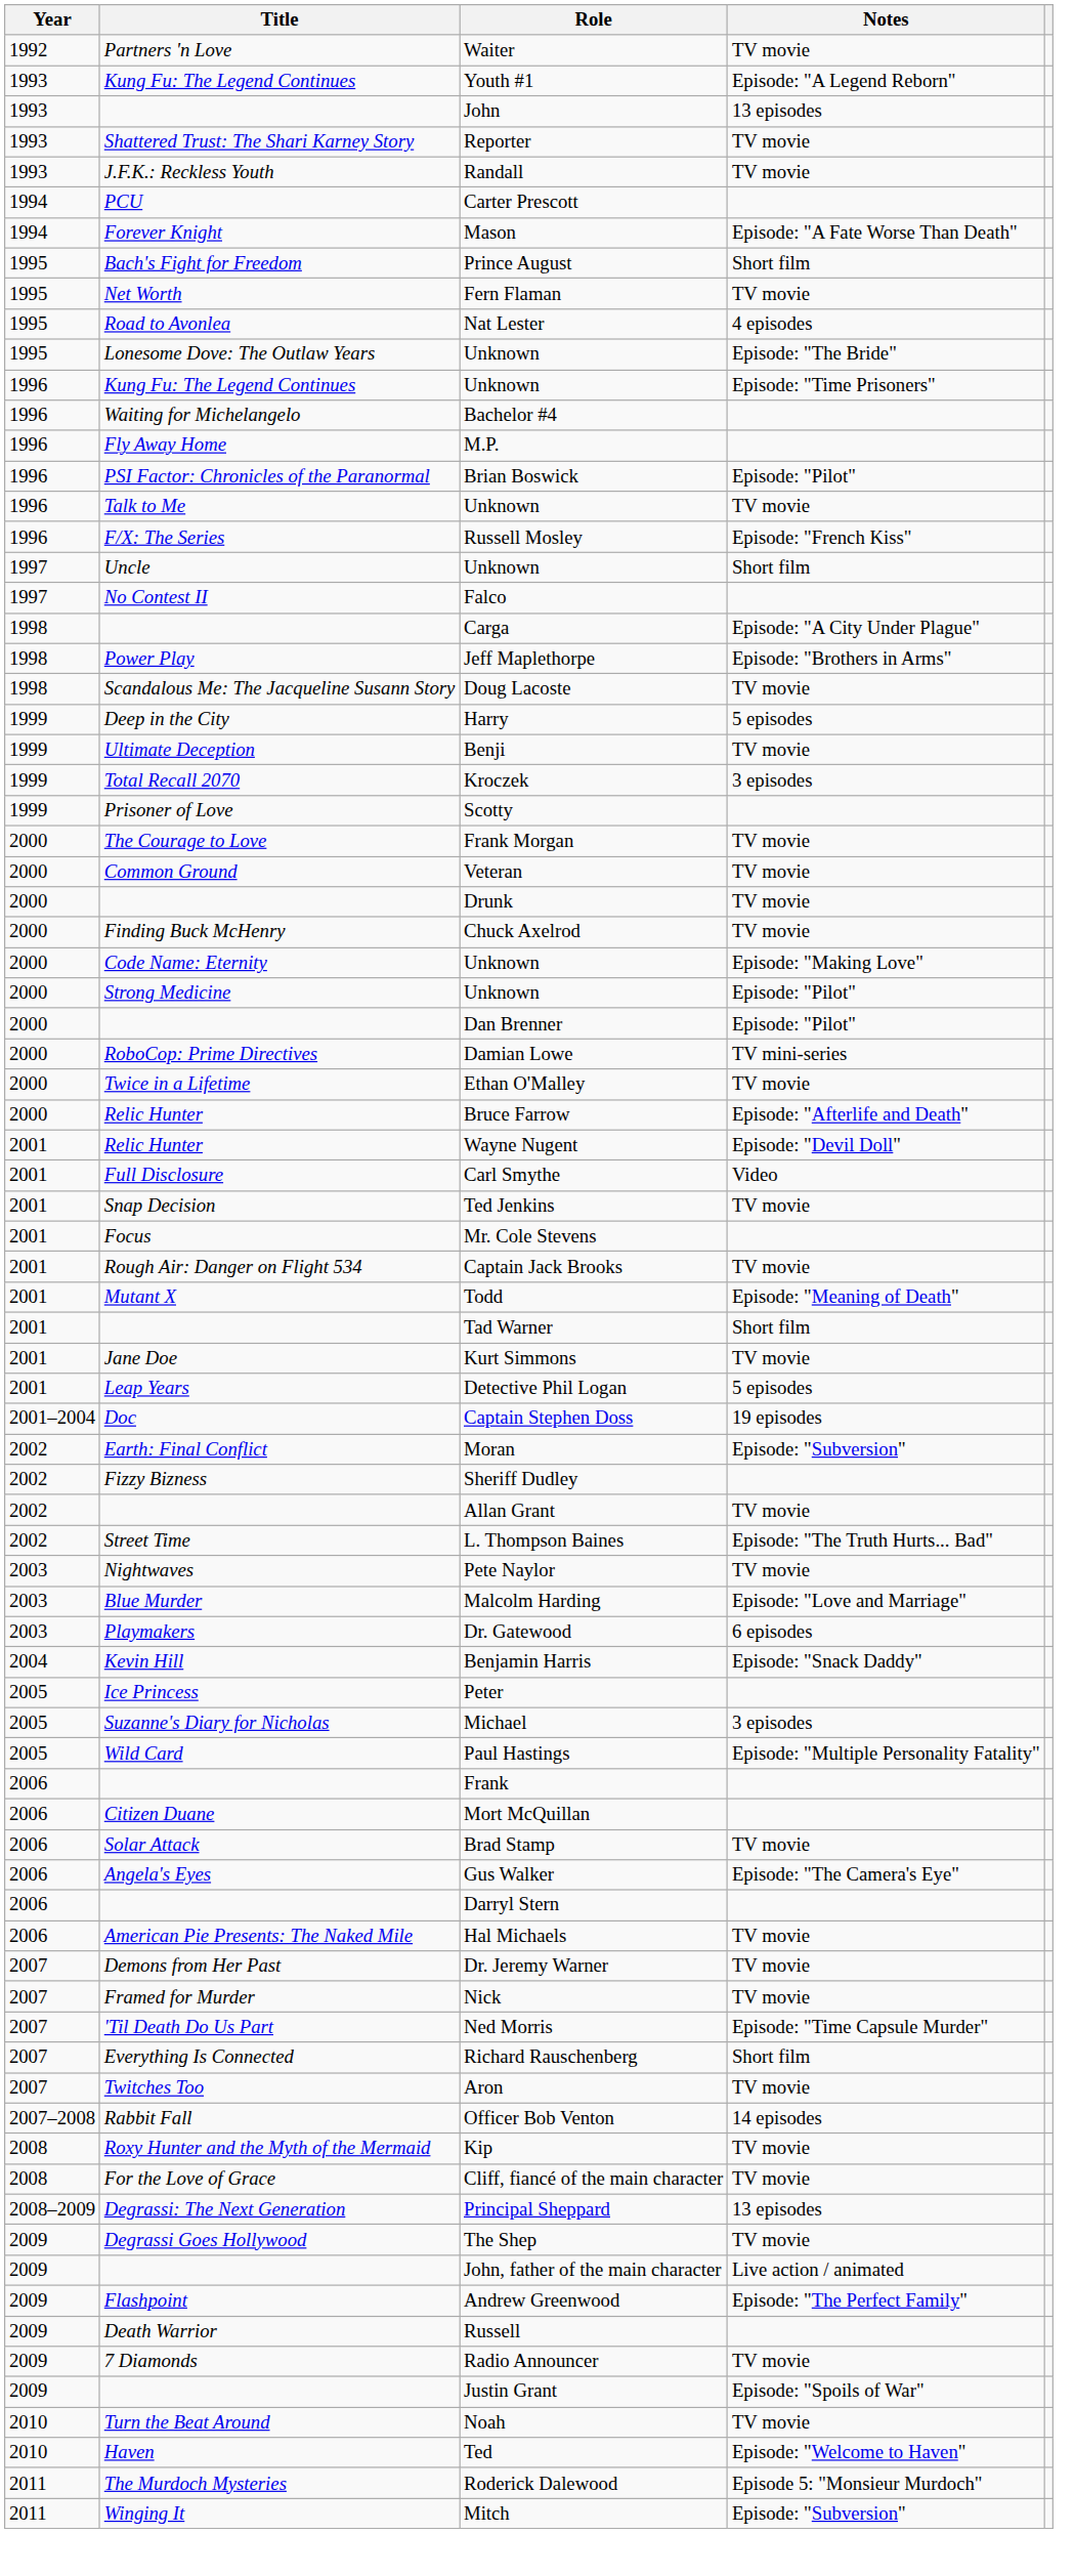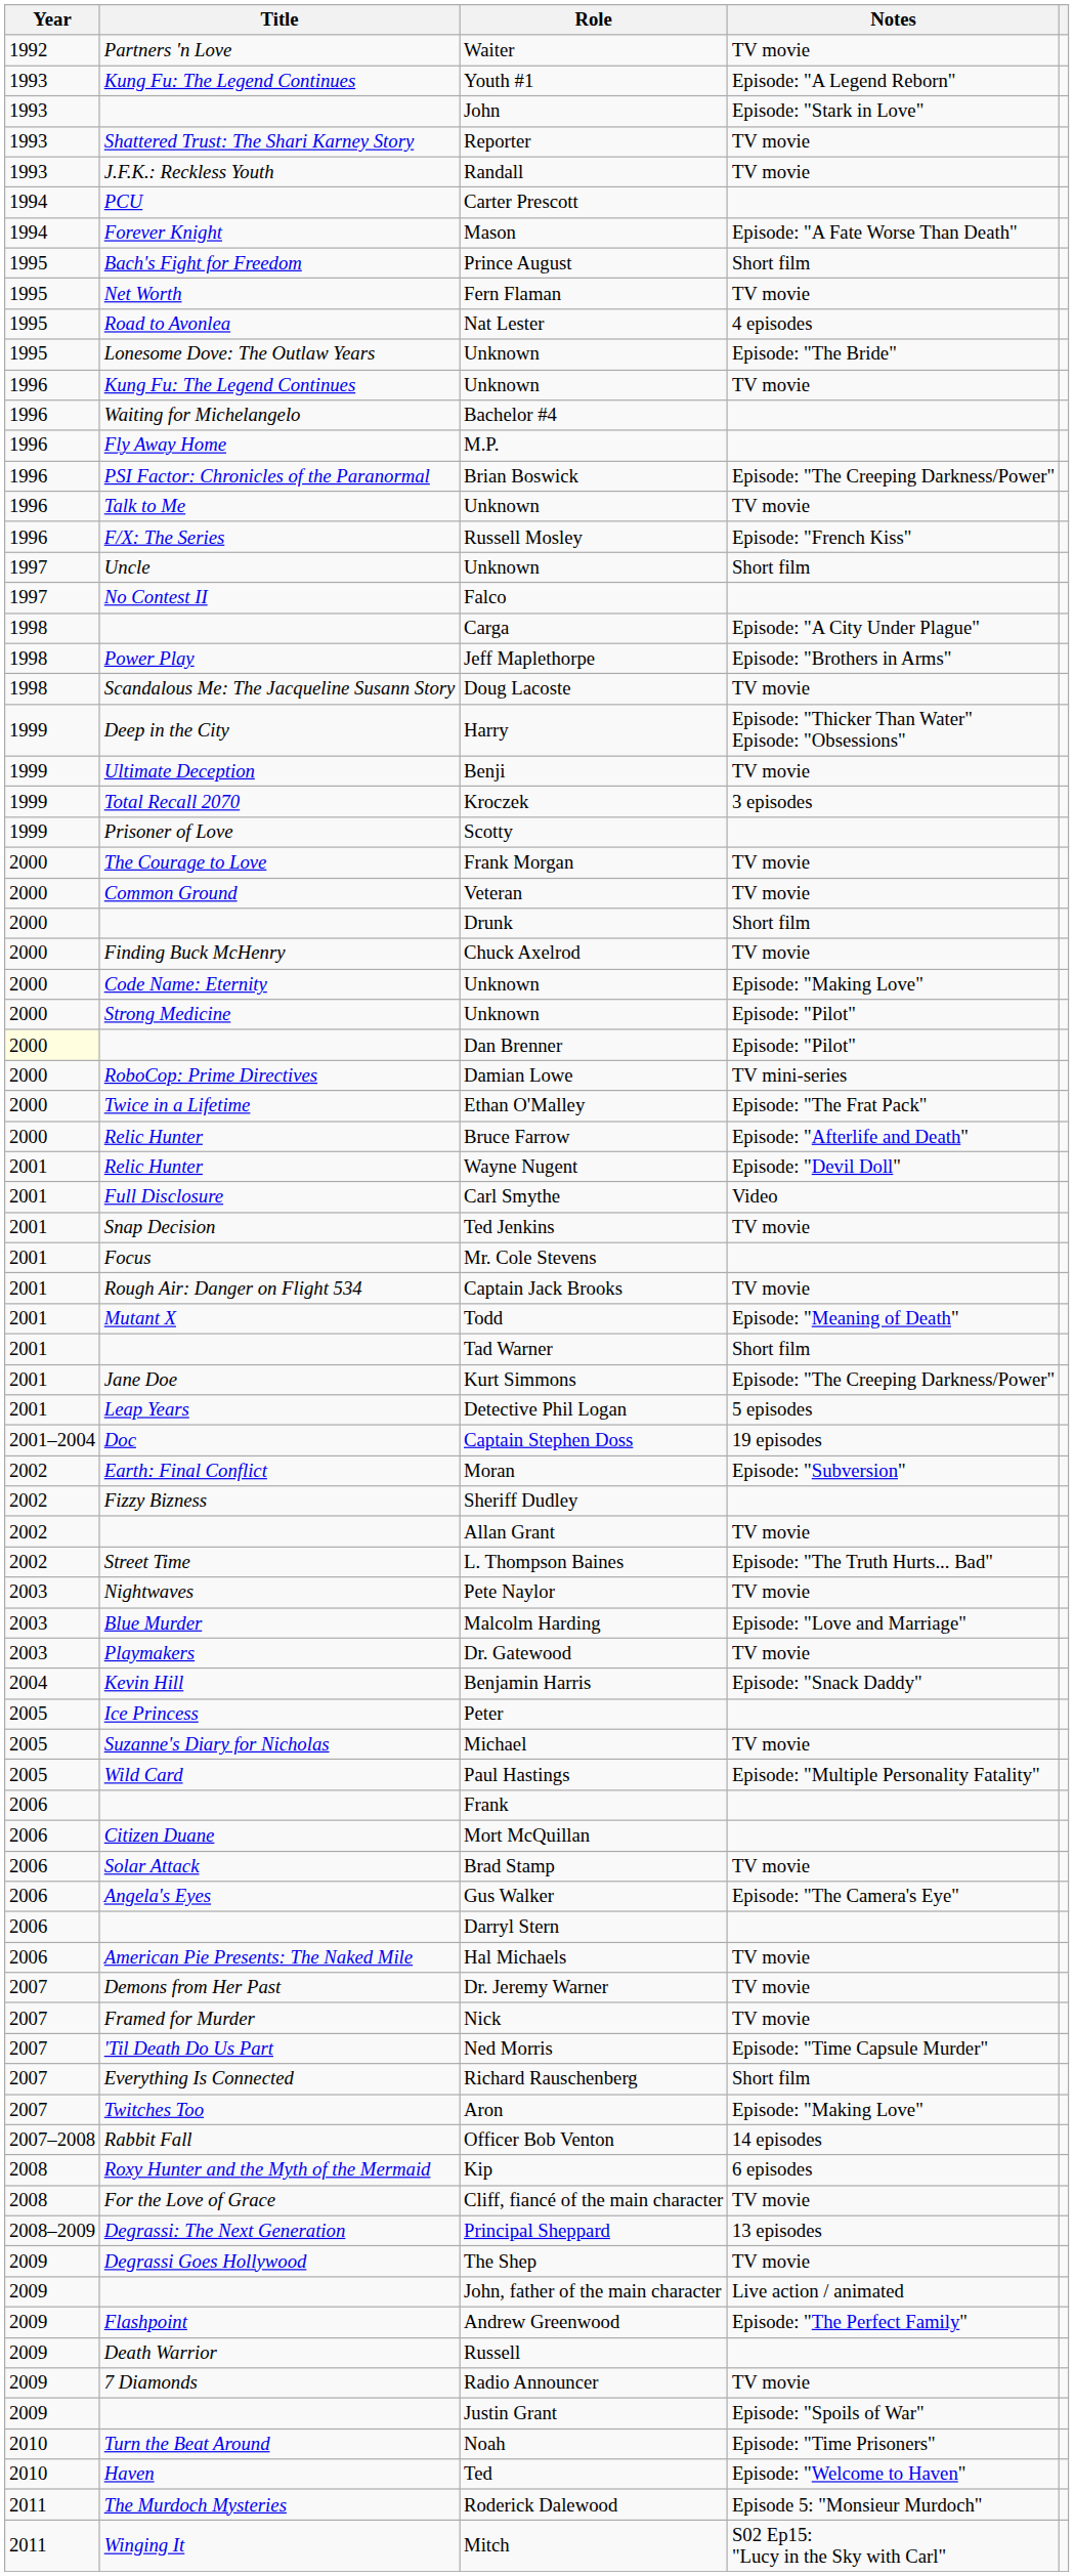John | Notes: 13 episodes -> Episode: "Stark in Love"
Kung Fu: The Legend Continues / Unknown | Notes: Episode: "Time Prisoners" -> TV movie
Brian Boswick | Notes: Episode: "Pilot" -> Episode: "The Creeping Darkness/Power"
Harry | Notes: 5 episodes -> Episode: "Thicker Than Water" Episode: "Obsessions"
Drunk | Notes: TV movie -> Short film
Dan Brenner | Year: no background -> lightyellow background
Ethan O'Malley | Notes: TV movie -> Episode: "The Frat Pack"
Kurt Simmons | Notes: TV movie -> Episode: "The Creeping Darkness/Power"
Dr. Gatewood | Notes: 6 episodes -> TV movie
Michael | Notes: 3 episodes -> TV movie
Aron | Notes: TV movie -> Episode: "Making Love"
Kip | Notes: TV movie -> 6 episodes
Noah | Notes: TV movie -> Episode: "Time Prisoners"
Mitch | Notes: Episode: "Subversion" -> S02 Ep15: "Lucy in the Sky with Carl"
